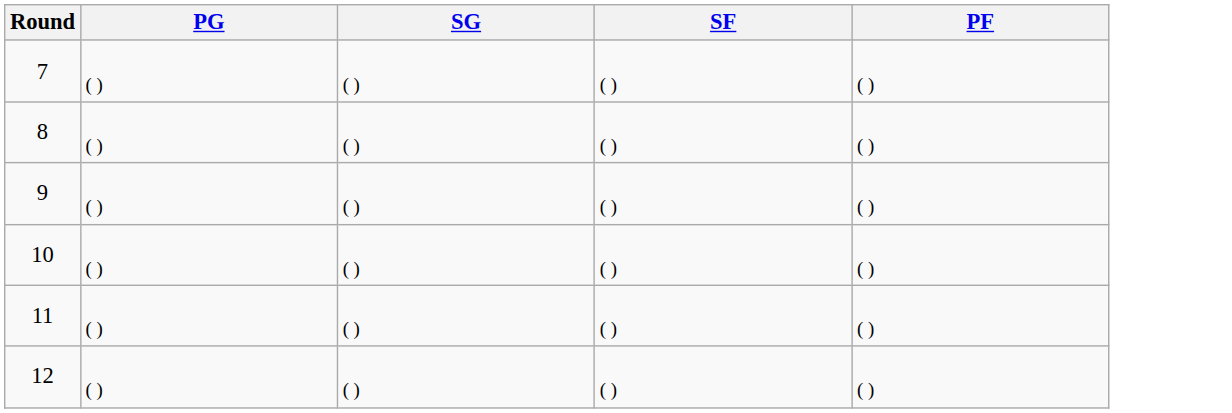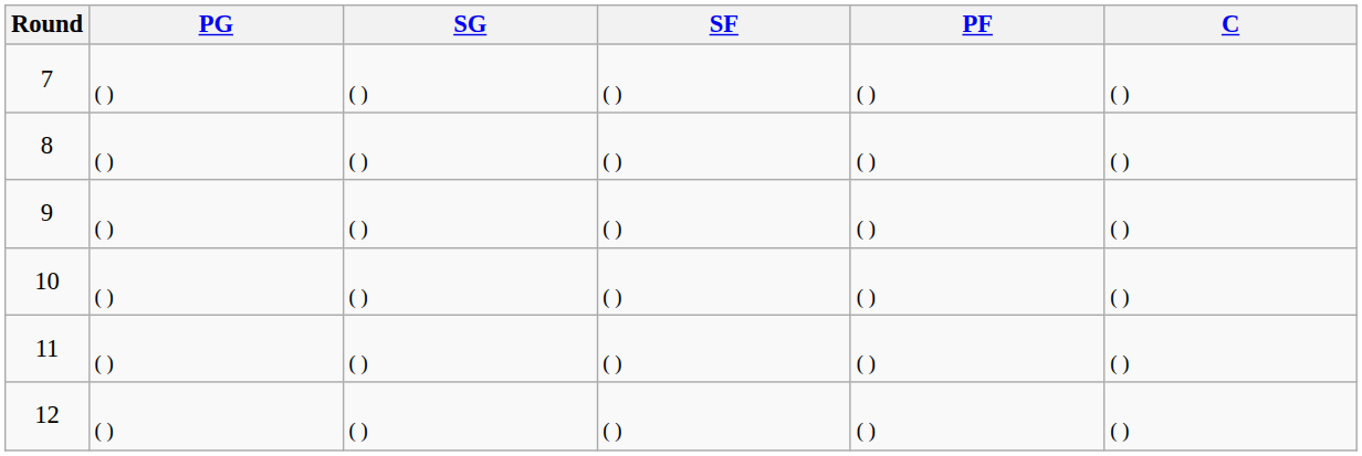+ column: C | ( ) | ( ) | ( ) | ( ) | ( ) | ( )
